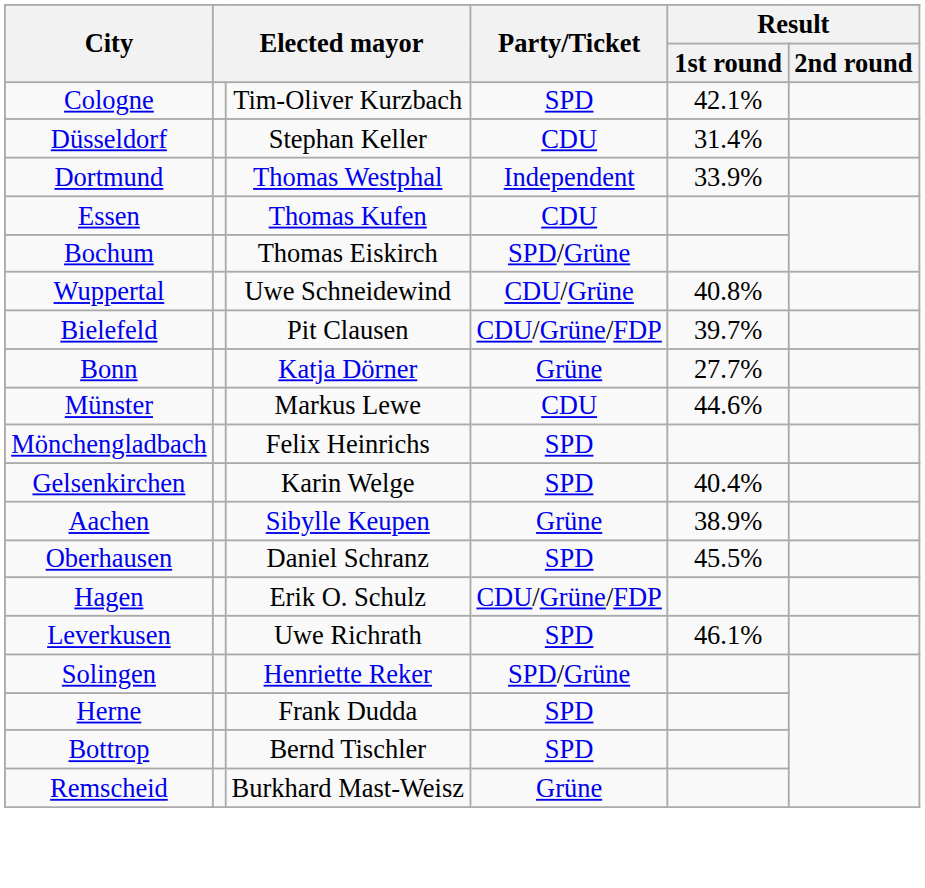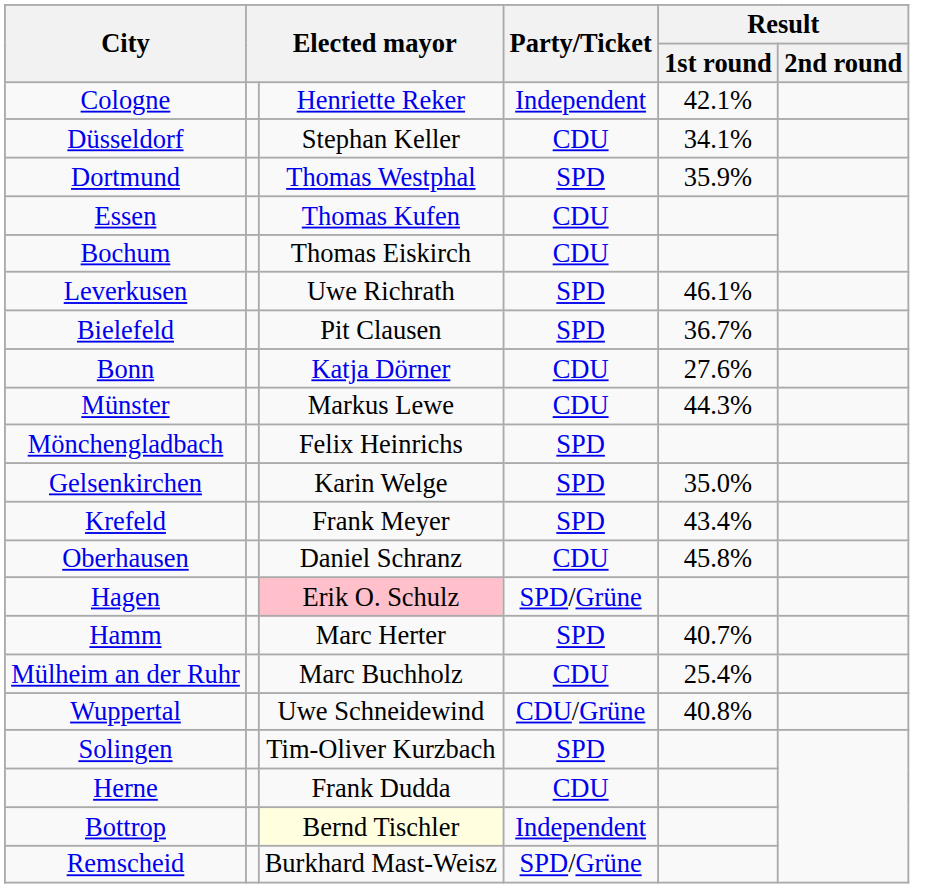Cologne | column 3: Tim-Oliver Kurzbach -> Henriette Reker
Cologne | Party/Ticket: SPD -> Independent
Düsseldorf | Result / 1st round: 31.4% -> 34.1%
Dortmund | Party/Ticket: Independent -> SPD
Dortmund | Result / 1st round: 33.9% -> 35.9%
Bochum | Party/Ticket: SPD/Grüne -> CDU
rows swapped: Wuppertal <-> Leverkusen
Bielefeld | Party/Ticket: CDU/Grüne/FDP -> SPD
Bielefeld | Result / 1st round: 39.7% -> 36.7%
Bonn | Party/Ticket: Grüne -> CDU
Bonn | Result / 1st round: 27.7% -> 27.6%
Münster | Result / 1st round: 44.6% -> 44.3%
Gelsenkirchen | Result / 1st round: 40.4% -> 35.0%
- row: Aachen | Sibylle Keupen | Grüne | 38.9%
+ row: Krefeld | Frank Meyer | SPD | 43.4%
Oberhausen | Party/Ticket: SPD -> CDU
Oberhausen | Result / 1st round: 45.5% -> 45.8%
Hagen | column 3: no background -> pink background
Hagen | Party/Ticket: CDU/Grüne/FDP -> SPD/Grüne
+ row: Hamm | Marc Herter | SPD | 40.7%
+ row: Mülheim an der Ruhr | Marc Buchholz | CDU | 25.4%
Solingen | column 3: Henriette Reker -> Tim-Oliver Kurzbach
Solingen | Party/Ticket: SPD/Grüne -> SPD
Herne | Party/Ticket: SPD -> CDU
Bottrop | column 3: no background -> lightyellow background
Bottrop | Party/Ticket: SPD -> Independent
Remscheid | Party/Ticket: Grüne -> SPD/Grüne
